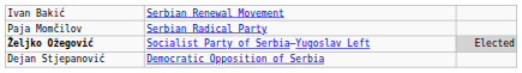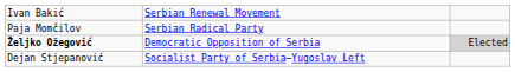Željko Ožegović | column 2: Socialist Party of Serbia–Yugoslav Left -> Democratic Opposition of Serbia
Dejan Stjepanović | column 2: Democratic Opposition of Serbia -> Socialist Party of Serbia–Yugoslav Left
